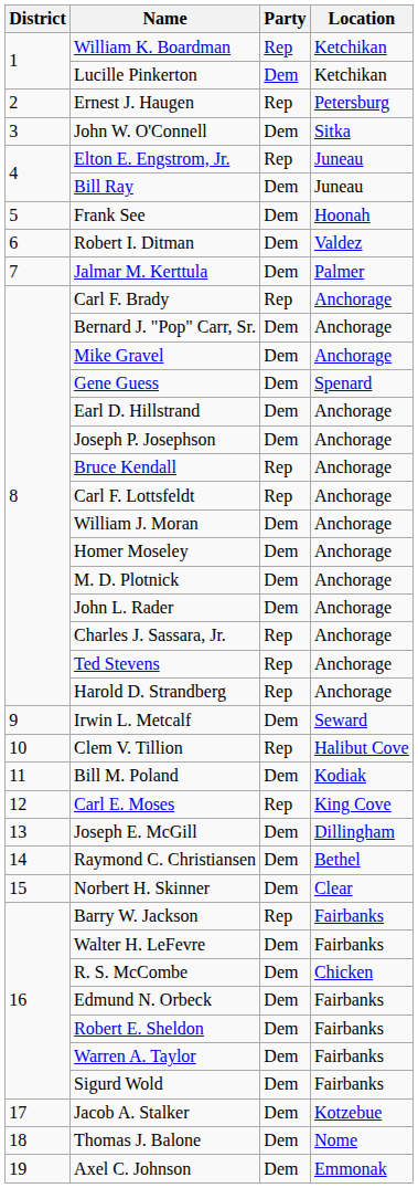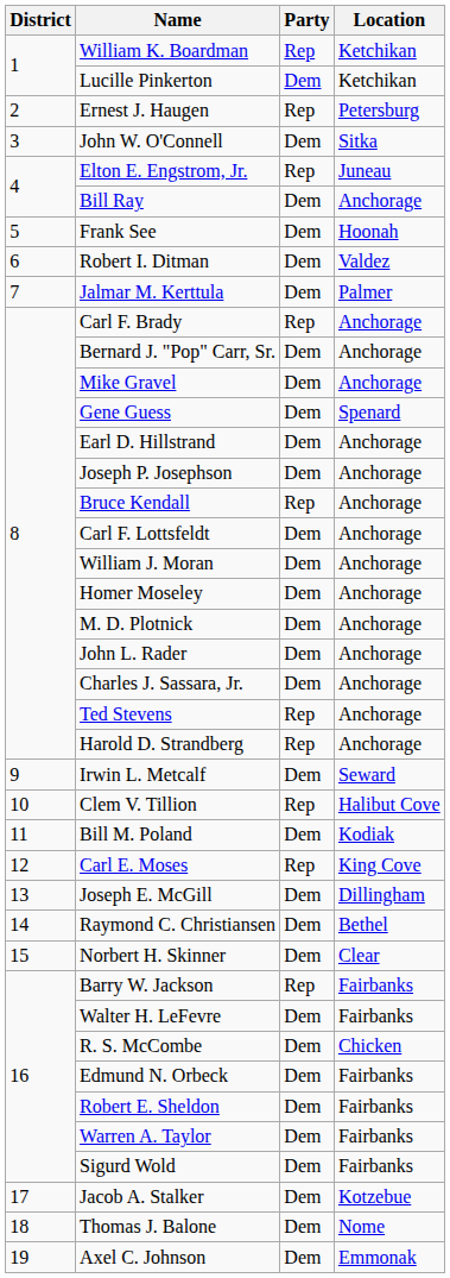Bill Ray | Location: Juneau -> Anchorage
Carl F. Lottsfeldt | Party: Rep -> Dem
Charles J. Sassara, Jr. | Party: Rep -> Dem
